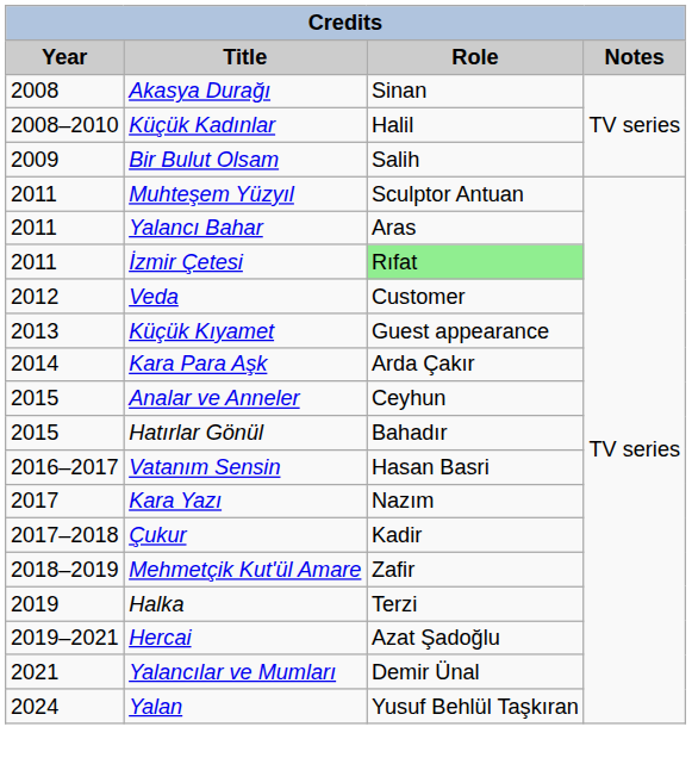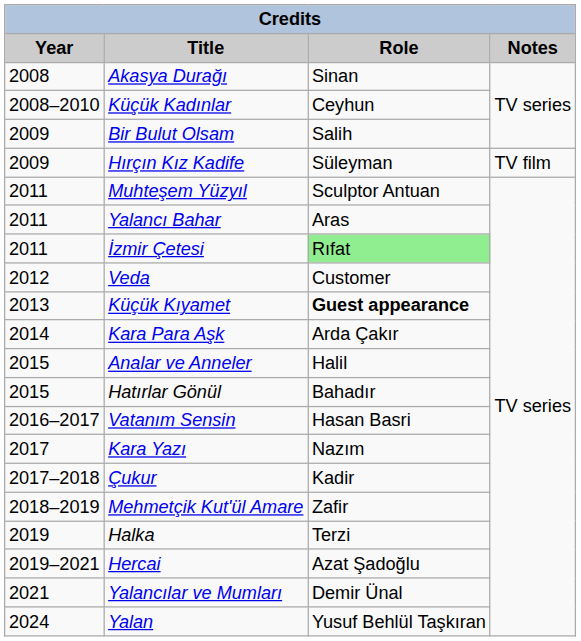Küçük Kadınlar | Role: Halil -> Ceyhun
+ row: 2009 | Hırçın Kız Kadife | Süleyman | TV film
Küçük Kıyamet | Role: normal -> bold
Analar ve Anneler | Role: Ceyhun -> Halil
